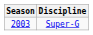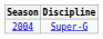Super-G | Season: 2003 -> 2004
